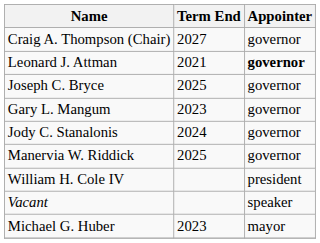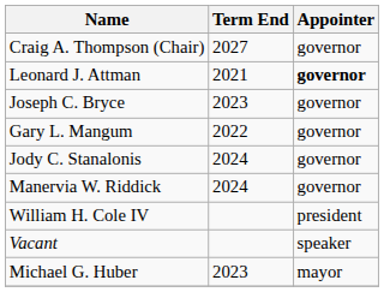Joseph C. Bryce | Term End: 2025 -> 2023
Gary L. Mangum | Term End: 2023 -> 2022
Manervia W. Riddick | Term End: 2025 -> 2024
